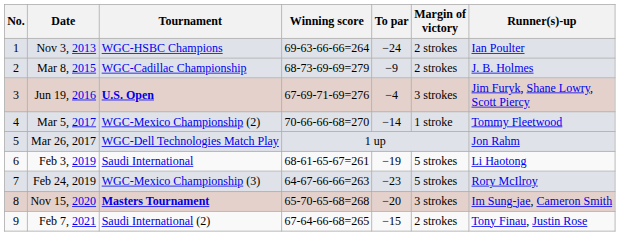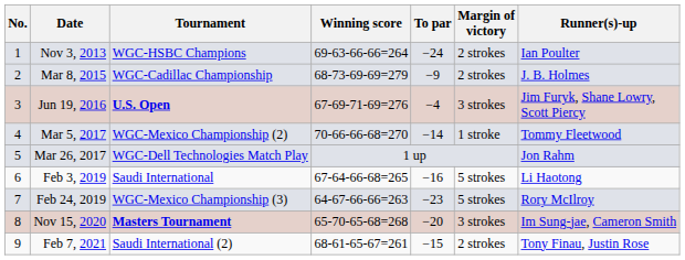Feb 3, 2019 | Winning score: 68-61-65-67=261 -> 67-64-66-68=265
Feb 3, 2019 | To par: −19 -> −16
Feb 7, 2021 | Winning score: 67-64-66-68=265 -> 68-61-65-67=261
